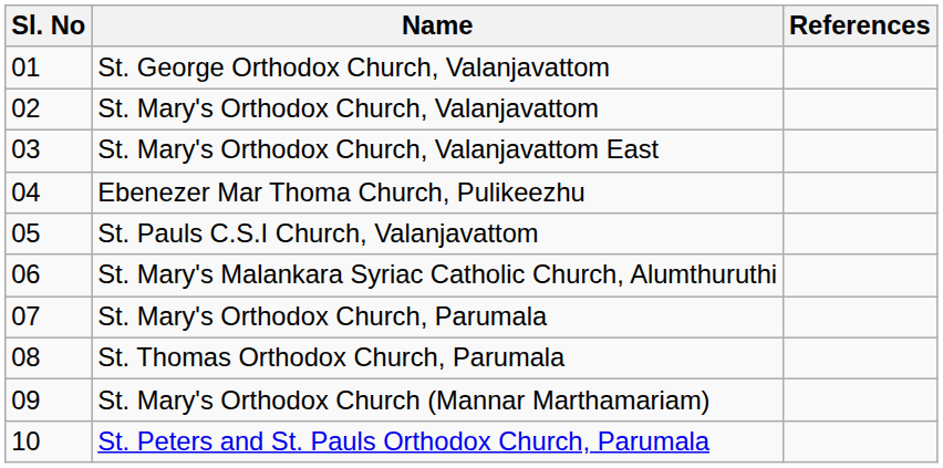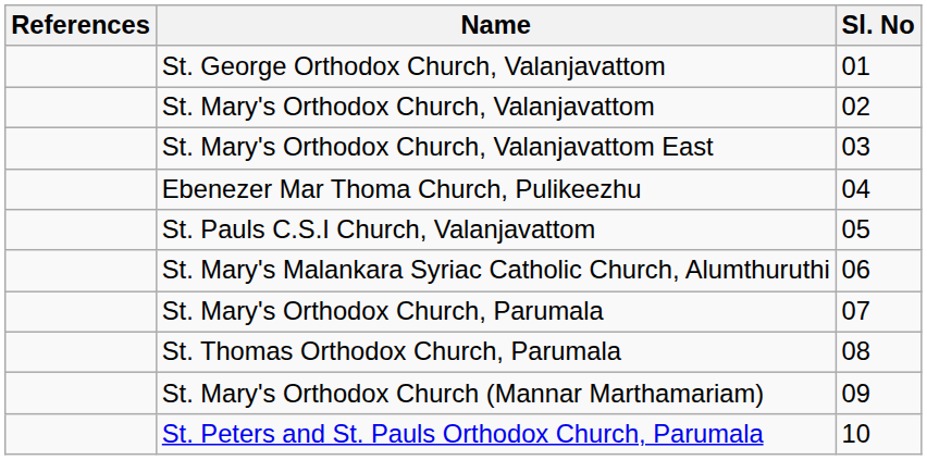columns swapped: Sl. No <-> References
